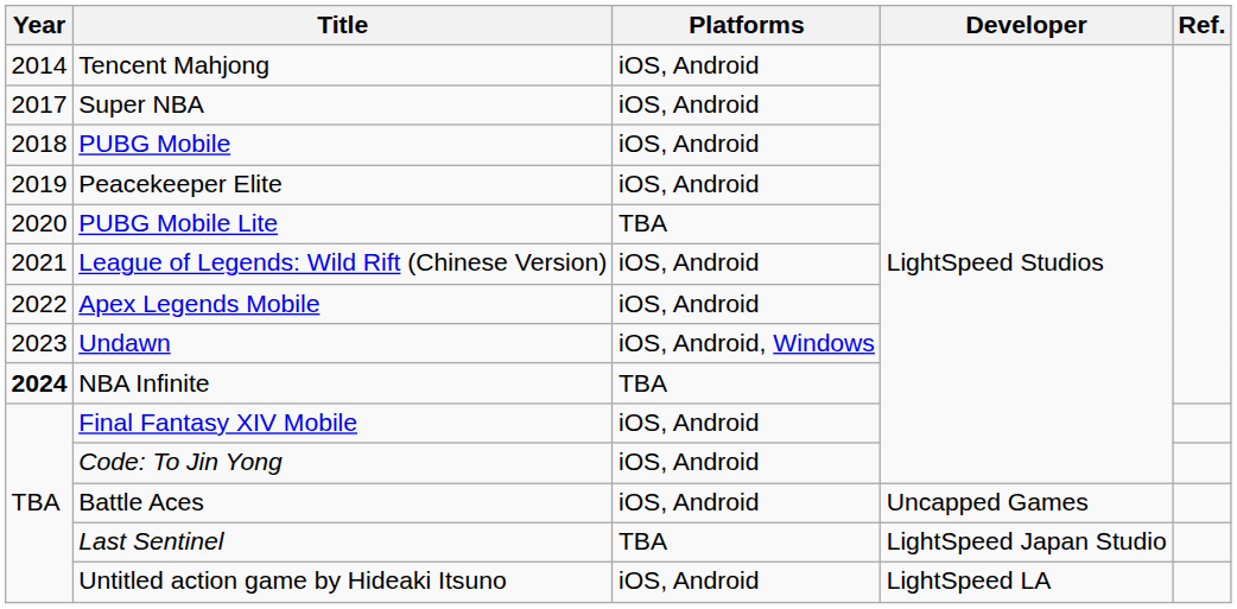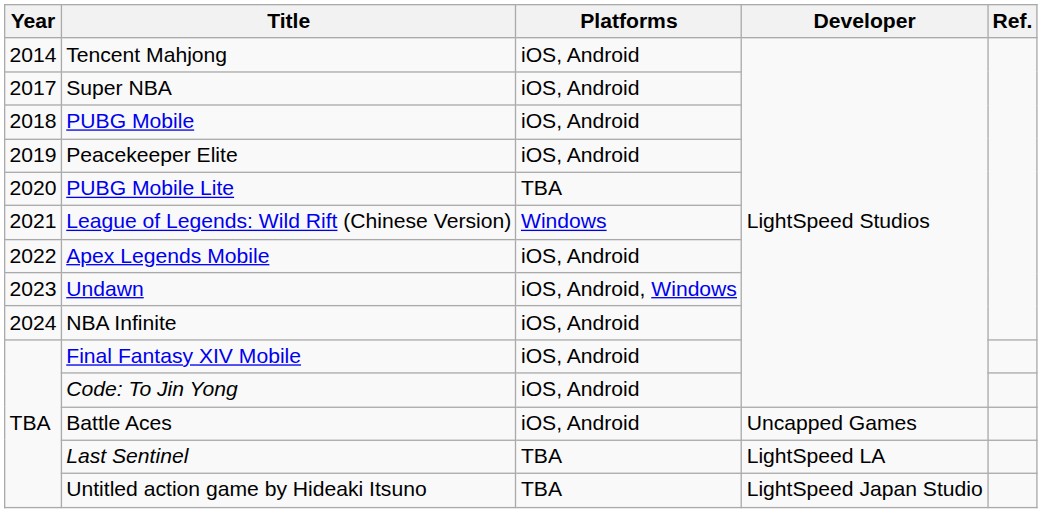League of Legends: Wild Rift (Chinese Version) | Platforms: iOS, Android -> Windows
NBA Infinite | Year: bold -> normal
NBA Infinite | Platforms: TBA -> iOS, Android
Last Sentinel | Developer: LightSpeed Japan Studio -> LightSpeed LA
Untitled action game by Hideaki Itsuno | Platforms: iOS, Android -> TBA
Untitled action game by Hideaki Itsuno | Developer: LightSpeed LA -> LightSpeed Japan Studio
